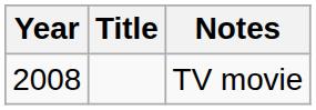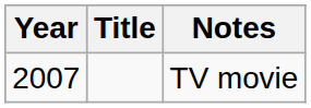TV movie | Year: 2008 -> 2007
